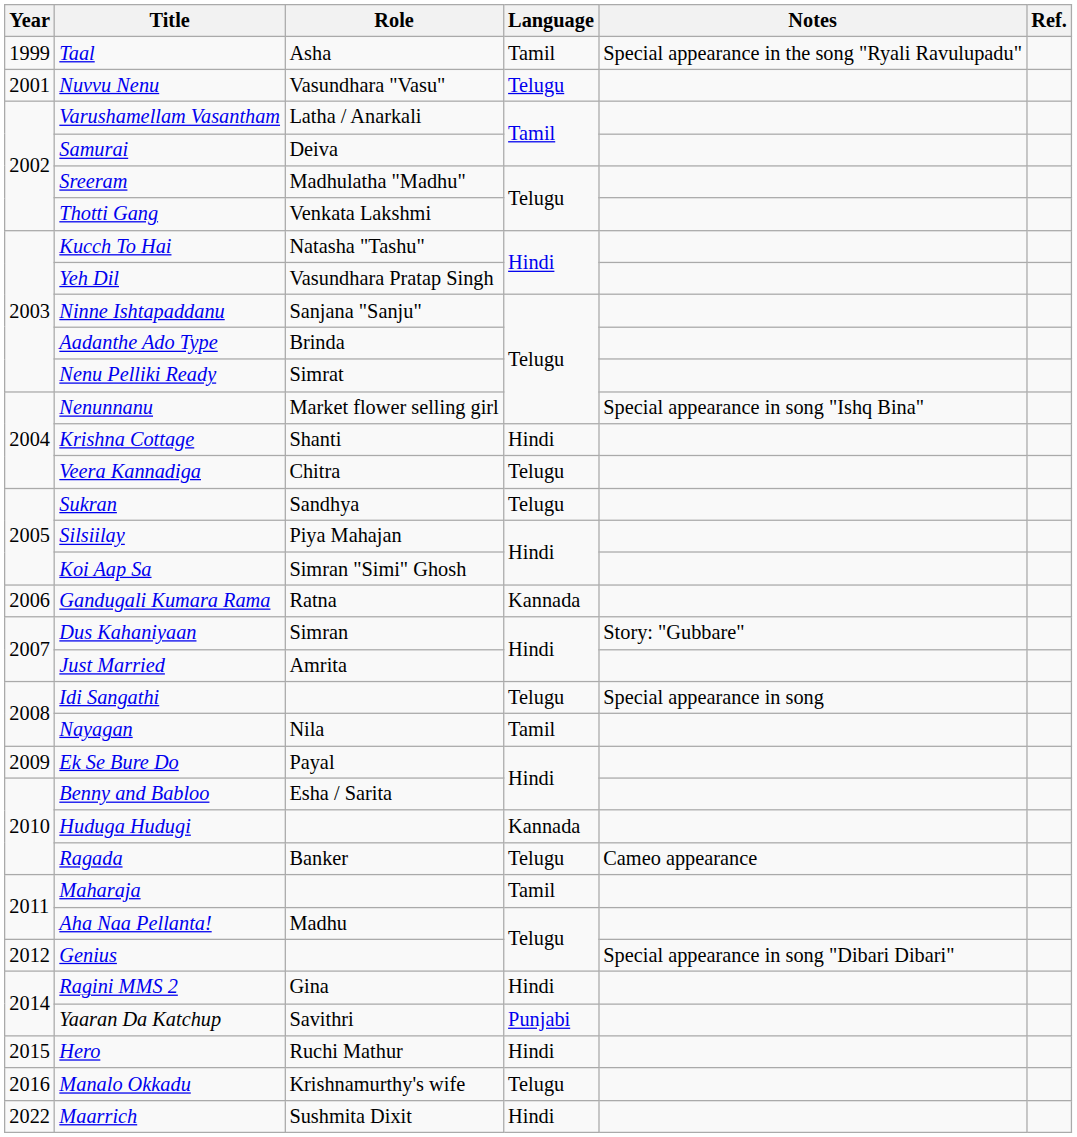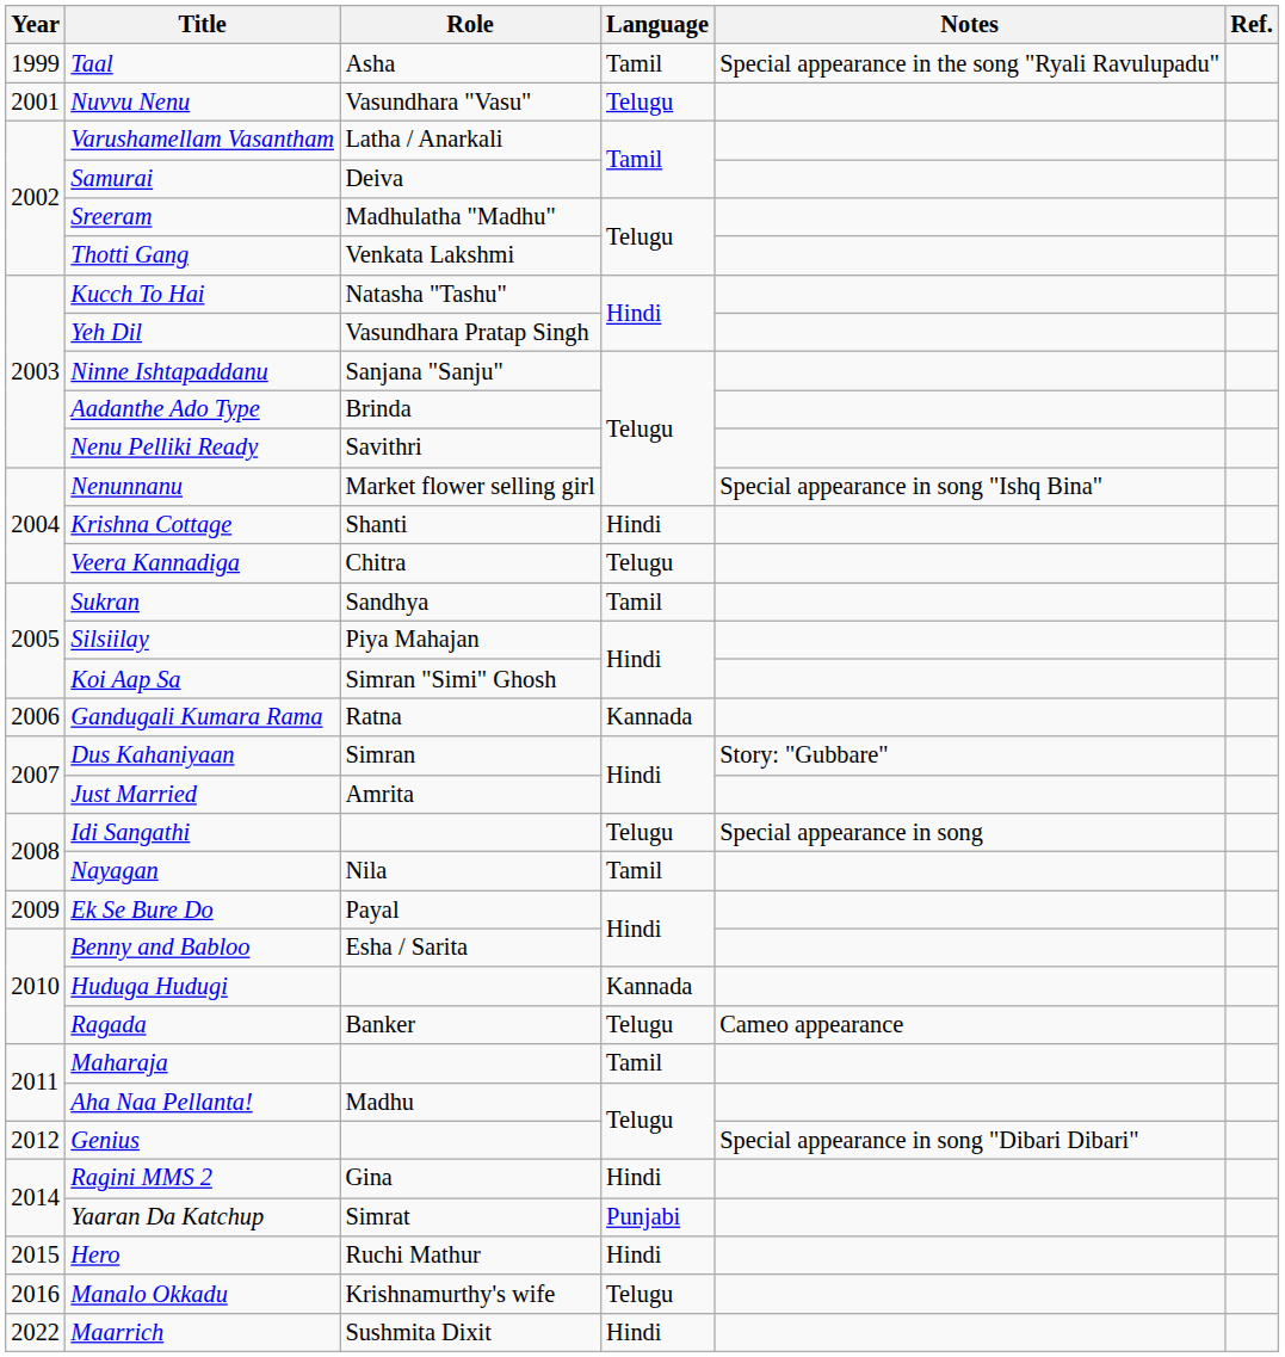Nenu Pelliki Ready | Role: Simrat -> Savithri
Sukran | Language: Telugu -> Tamil
Yaaran Da Katchup | Role: Savithri -> Simrat
